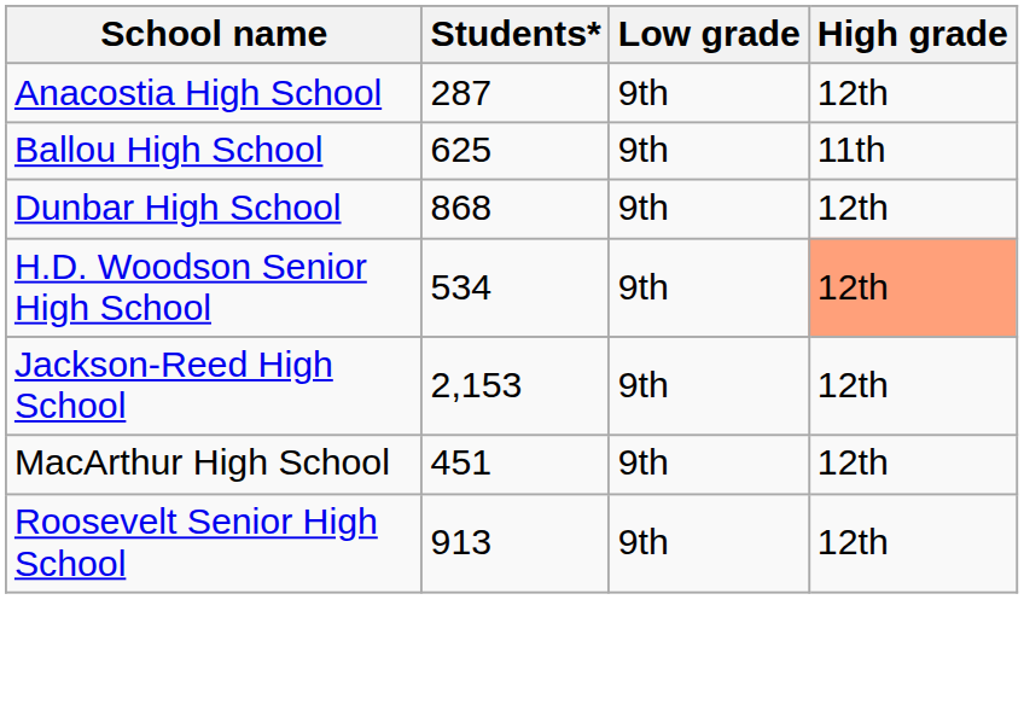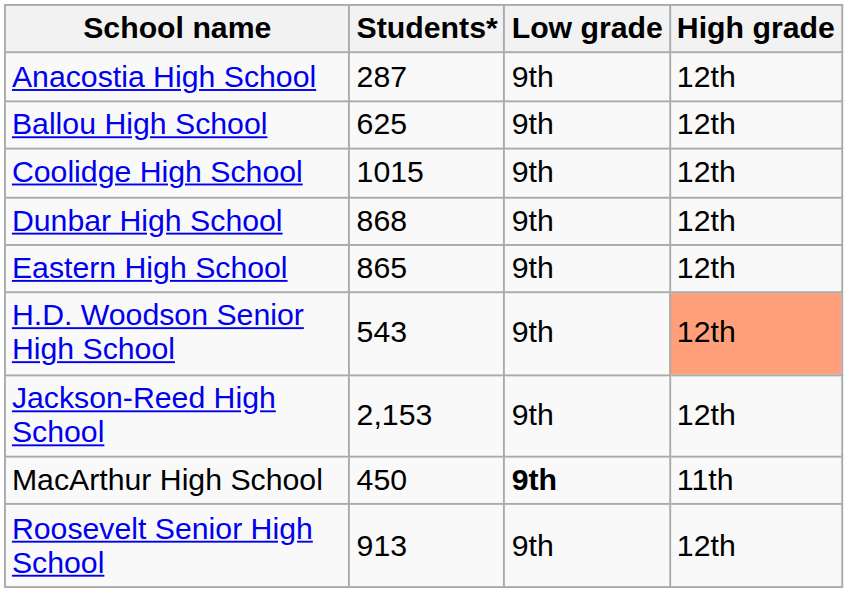Ballou High School | High grade: 11th -> 12th
+ row: Coolidge High School | 1015 | 9th | 12th
+ row: Eastern High School | 865 | 9th | 12th
H.D. Woodson Senior High School | Students*: 534 -> 543
MacArthur High School | Students*: 451 -> 450
MacArthur High School | Low grade: normal -> bold
MacArthur High School | High grade: 12th -> 11th
